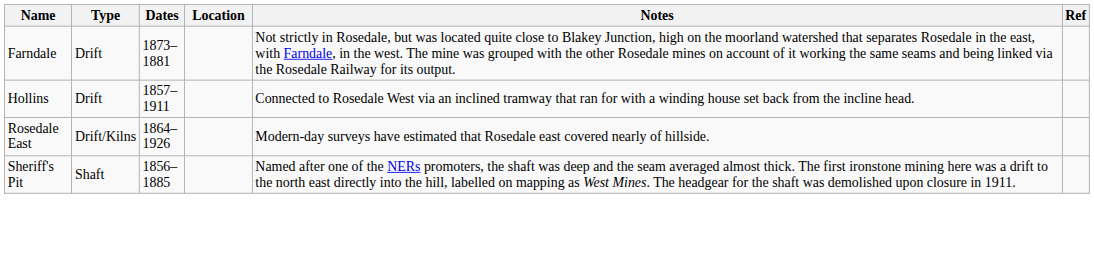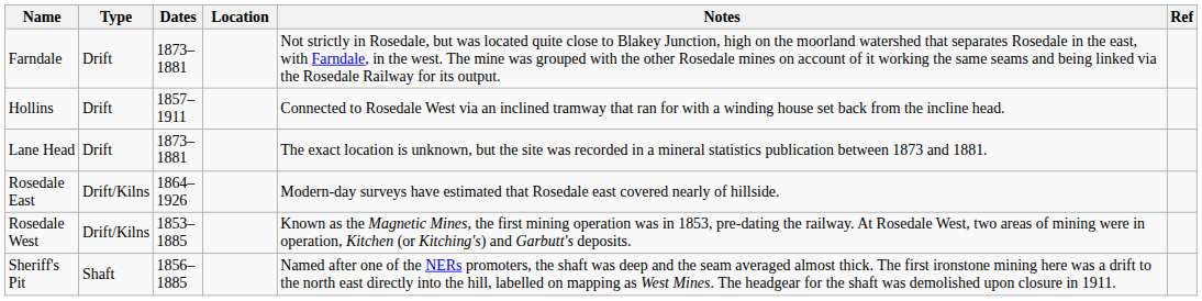+ row: Lane Head | Drift | 1873–1881 | The exact location is unknown, but the site was recorded in a mineral statistics publication between 1873 and 1881.
+ row: Rosedale West | Drift/Kilns | 1853–1885 | Known as the Magnetic Mines, the first mining operation was in 1853, pre-dating the railway. At Rosedale West, two areas of mining were in operation, Kitchen (or Kitching's) and Garbutt's deposits.
